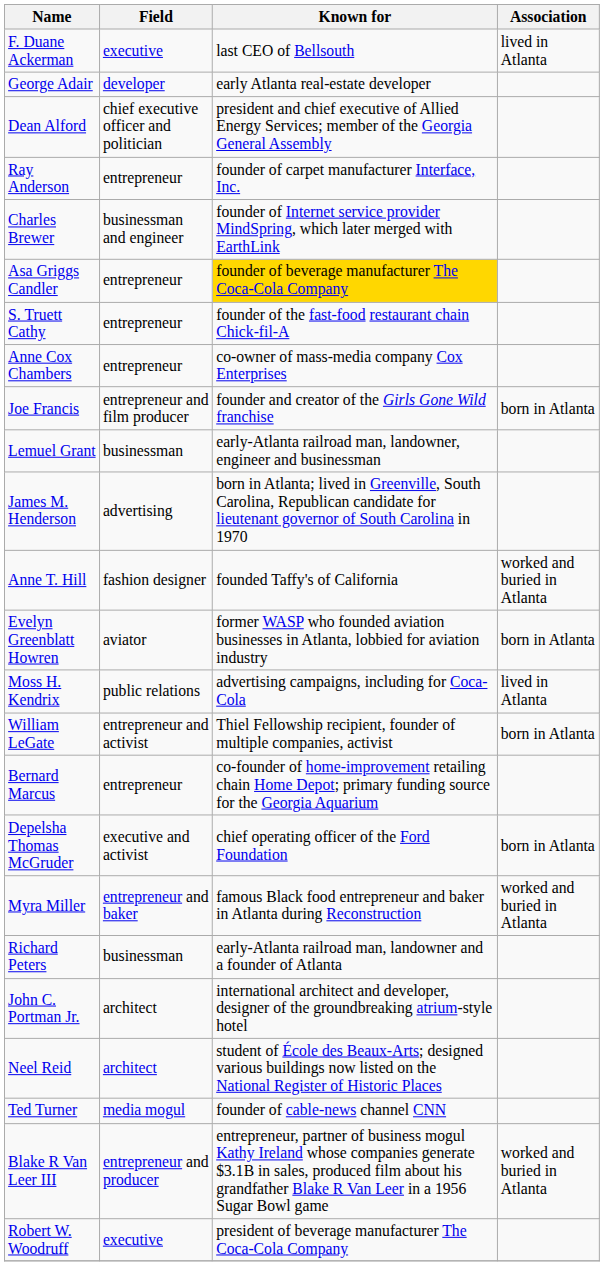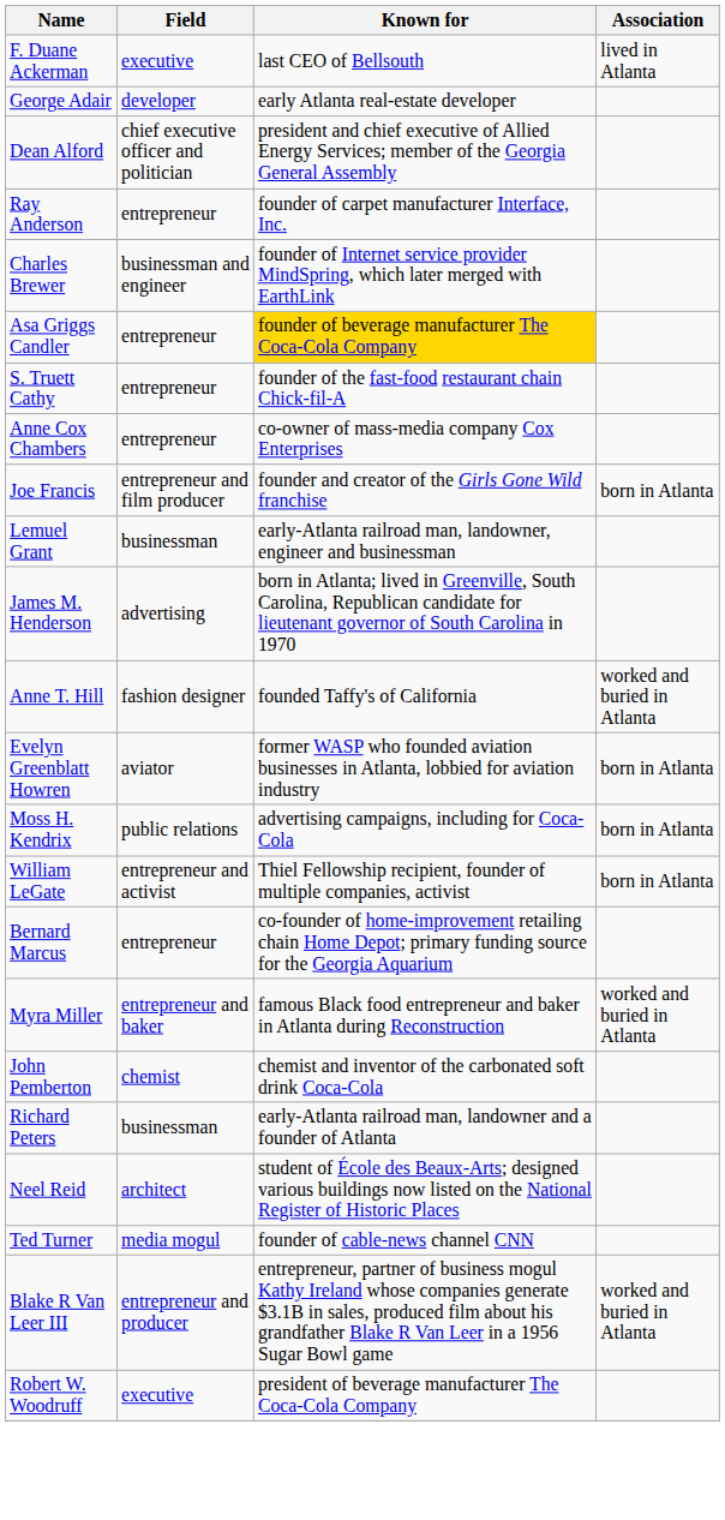Moss H. Kendrix | Association: lived in Atlanta -> born in Atlanta
- row: Depelsha Thomas McGruder | executive and activist | chief operating officer of the Ford Foundation | born in Atlanta
+ row: John Pemberton | chemist | chemist and inventor of the carbonated soft drink Coca-Cola
- row: John C. Portman Jr. | architect | international architect and developer, designer of the groundbreaking atrium-style hotel
